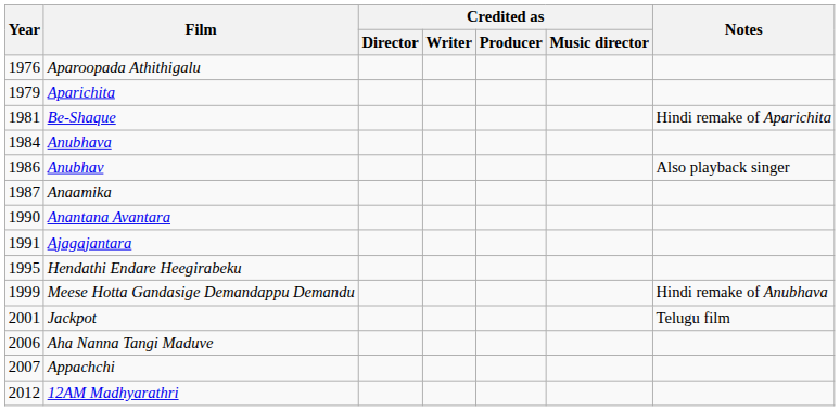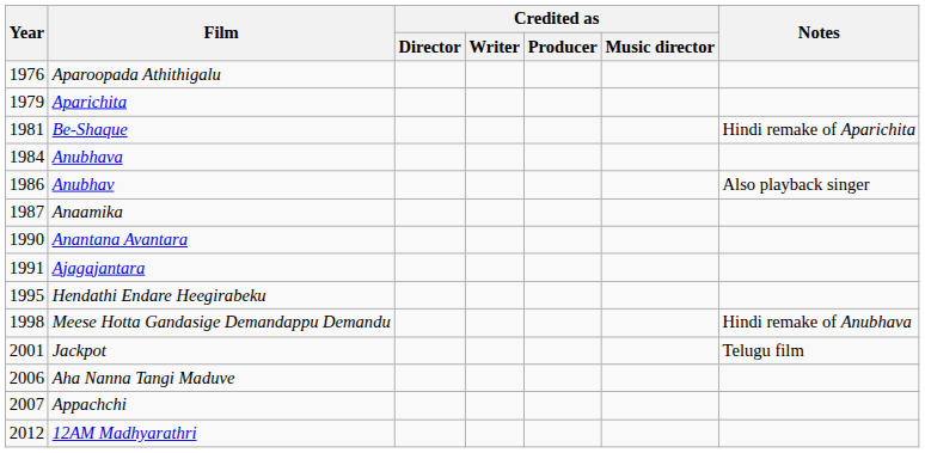Meese Hotta Gandasige Demandappu Demandu | Year: 1999 -> 1998
